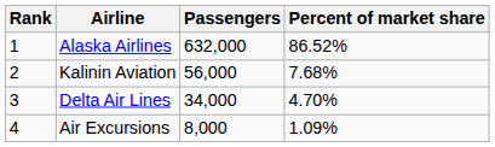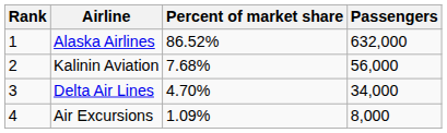columns swapped: Passengers <-> Percent of market share
